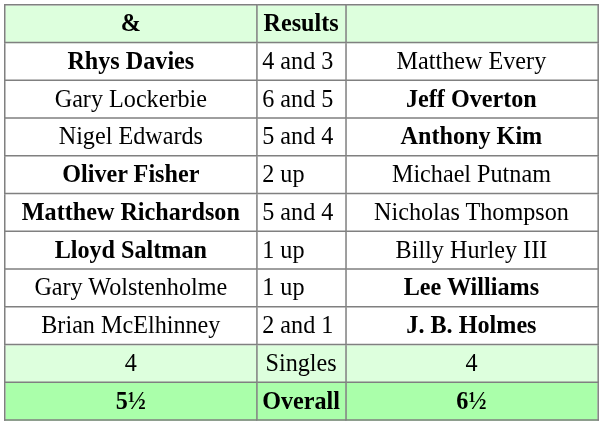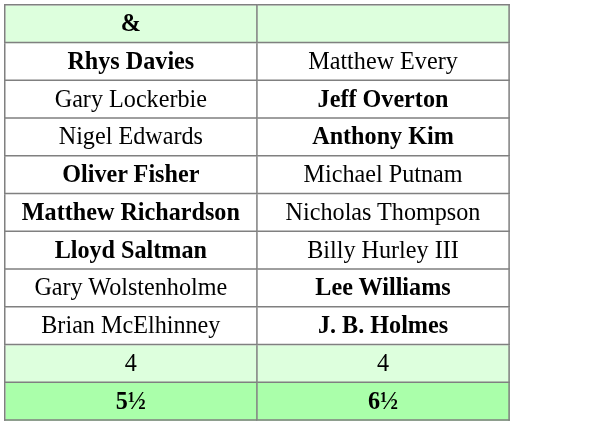- column: Results | 4 and 3 | 6 and 5 | 5 and 4 | 2 up | 5 and 4 | 1 up | 1 up | 2 and 1 | Singles | Overall
